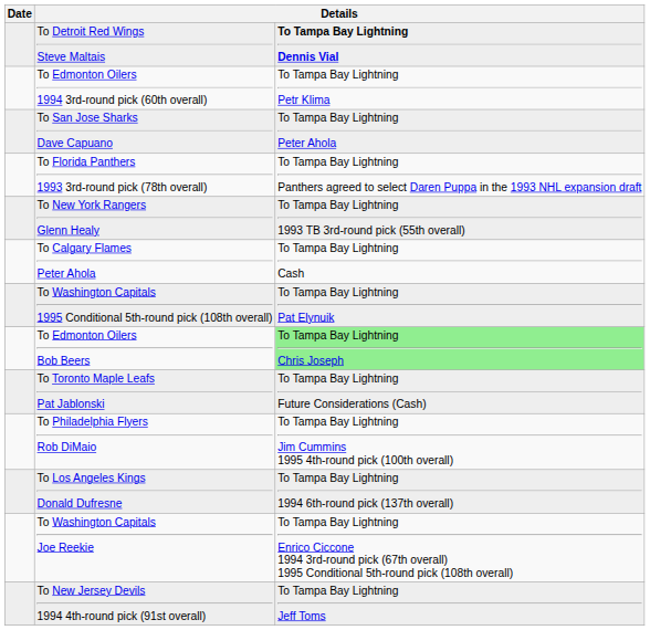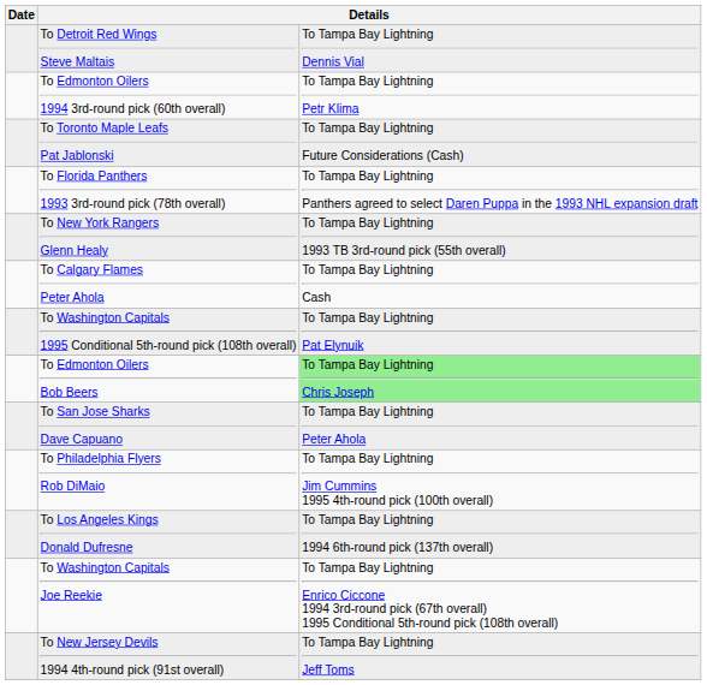To Detroit Red Wings Steve Maltais | column 3: bold -> normal
rows swapped: To San Jose Sharks Dave Capuano <-> To Toronto Maple Leafs Pat Jablonski
